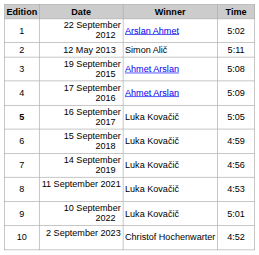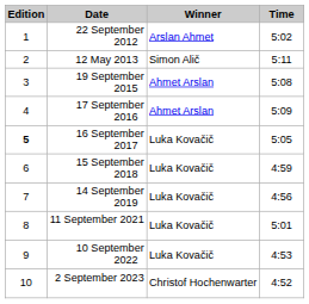11 September 2021 | Time: 4:53 -> 5:01
10 September 2022 | Time: 5:01 -> 4:53
